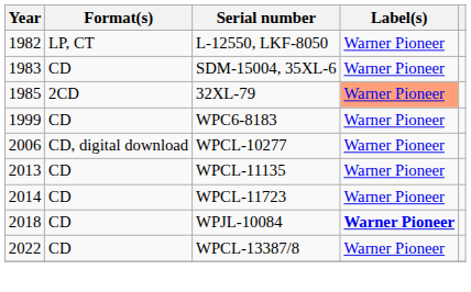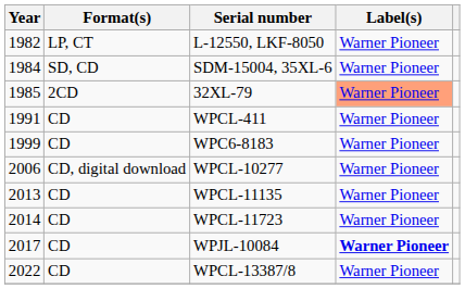SDM-15004, 35XL-6 | Year: 1983 -> 1984
SDM-15004, 35XL-6 | Format(s): CD -> SD, CD
+ row: 1991 | CD | WPCL-411 | Warner Pioneer
WPJL-10084 | Year: 2018 -> 2017
